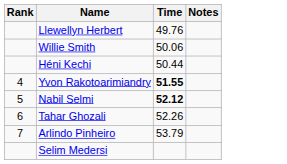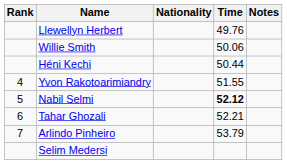+ column: Nationality
Yvon Rakotoarimiandry | Time: bold -> normal
Tahar Ghozali | Time: 52.26 -> 52.21
